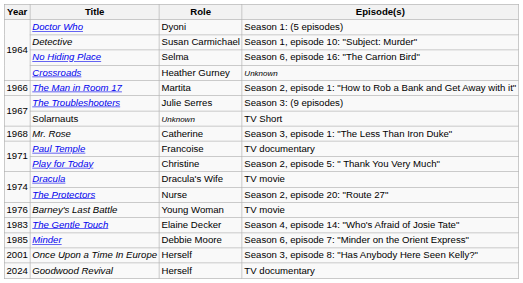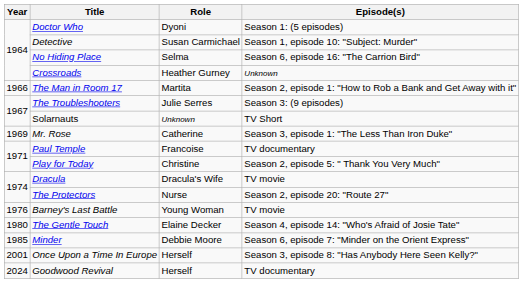Mr. Rose | Year: 1968 -> 1969
The Gentle Touch | Year: 1983 -> 1980
